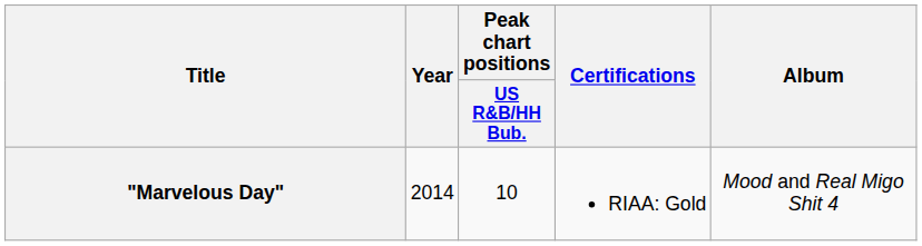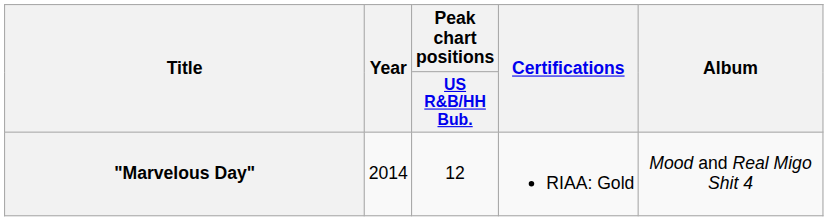"Marvelous Day" | Peak chart positions / US R&B/HH Bub.: 10 -> 12
